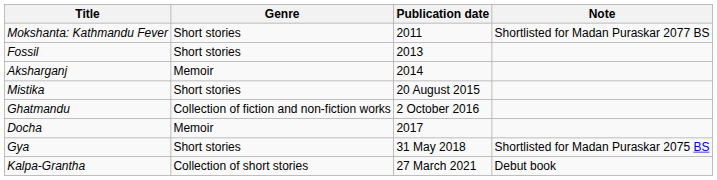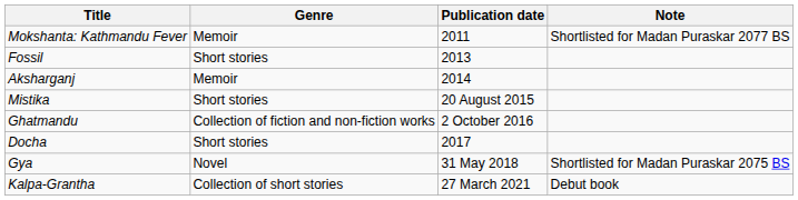Mokshanta: Kathmandu Fever | Genre: Short stories -> Memoir
Docha | Genre: Memoir -> Short stories
Gya | Genre: Short stories -> Novel
